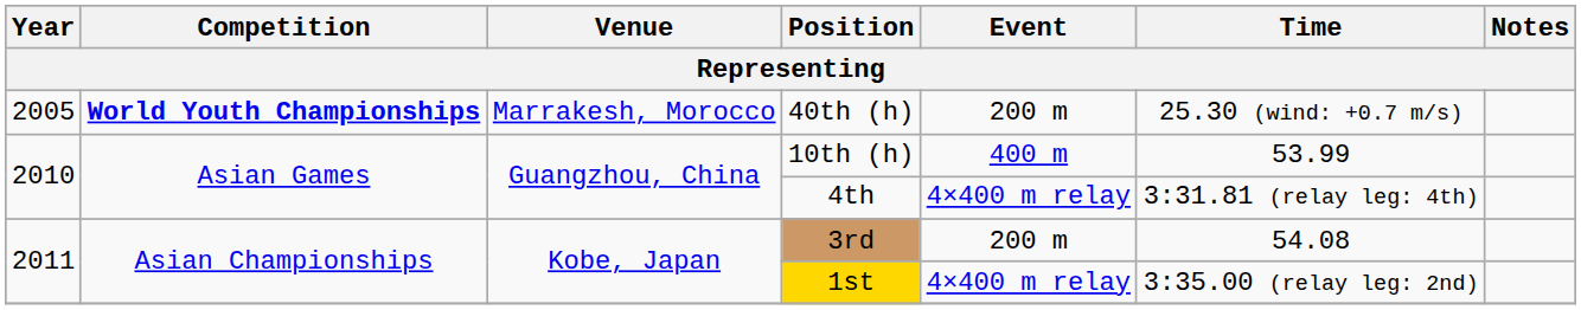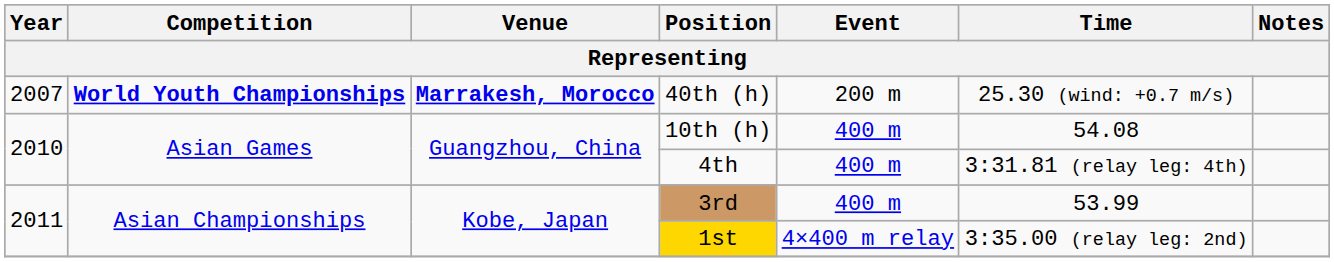40th (h) | Year: 2005 -> 2007
40th (h) | Venue: normal -> bold
10th (h) | Time: 53.99 -> 54.08
4th | Event: 4×400 m relay -> 400 m
3rd | Event: 200 m -> 400 m
3rd | Time: 54.08 -> 53.99
